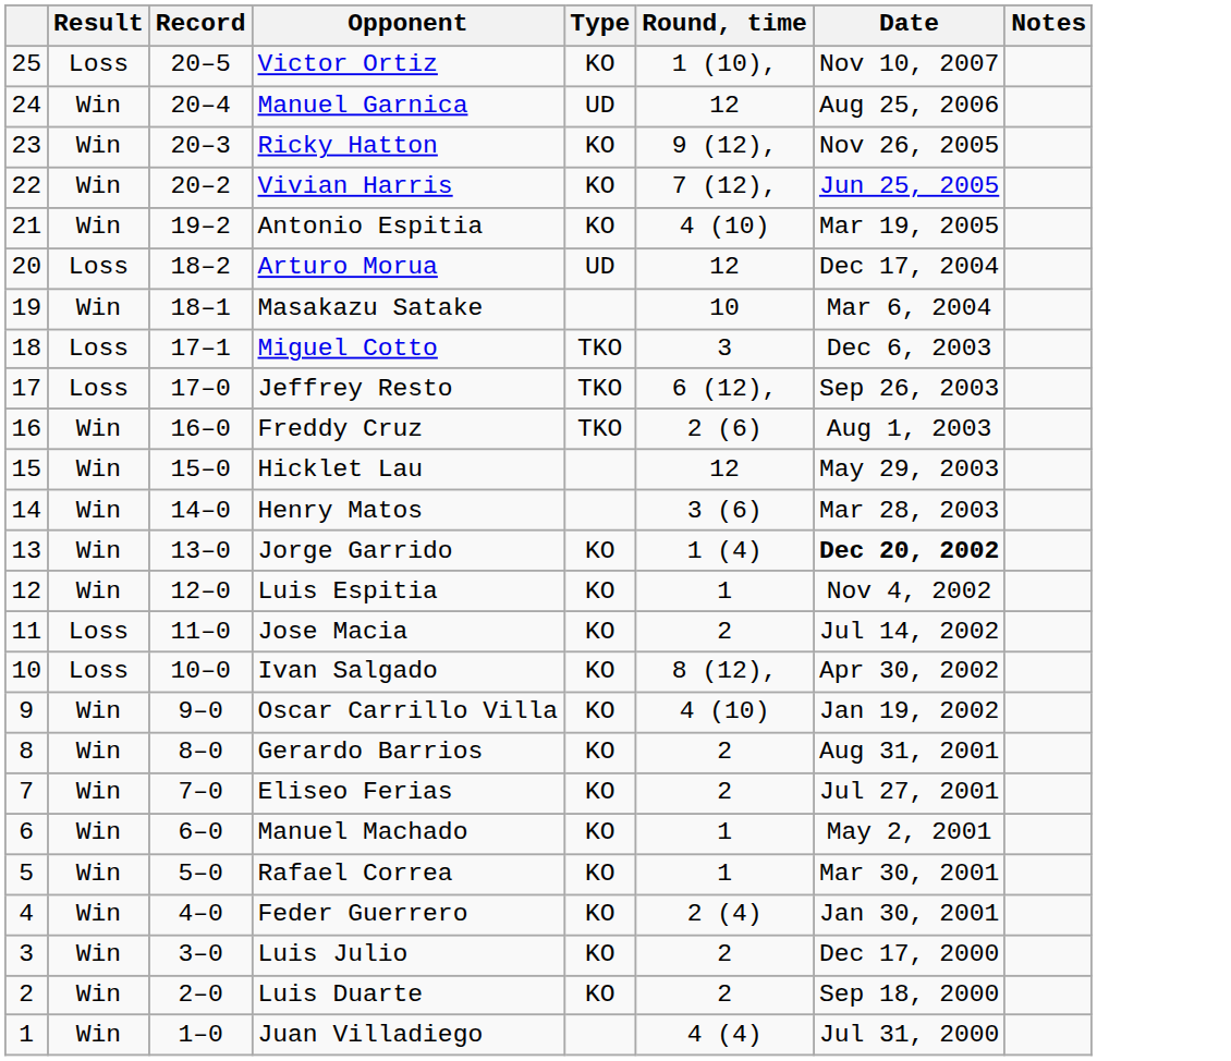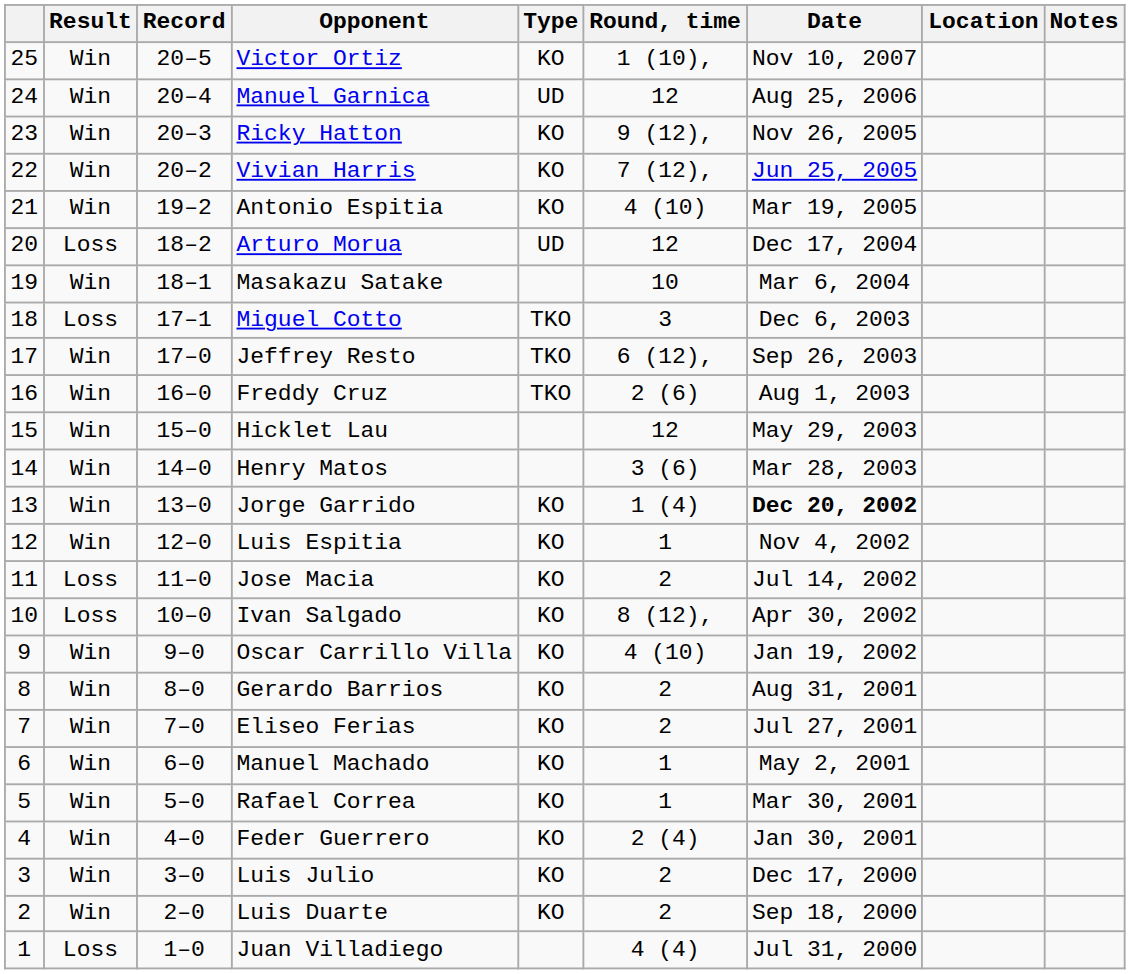+ column: Location
Victor Ortiz | Result: Loss -> Win
Jeffrey Resto | Result: Loss -> Win
Juan Villadiego | Result: Win -> Loss
